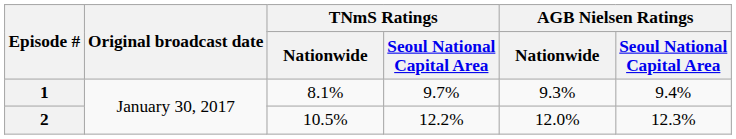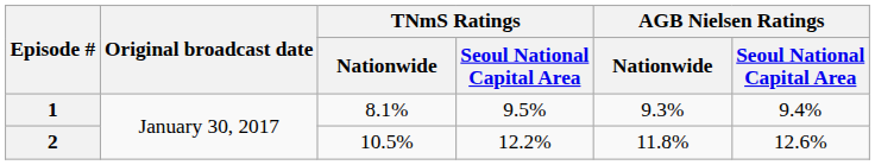1 | TNmS Ratings / Seoul National Capital Area: 9.7% -> 9.5%
2 | AGB Nielsen Ratings / Nationwide: 12.0% -> 11.8%
2 | AGB Nielsen Ratings / Seoul National Capital Area: 12.3% -> 12.6%
